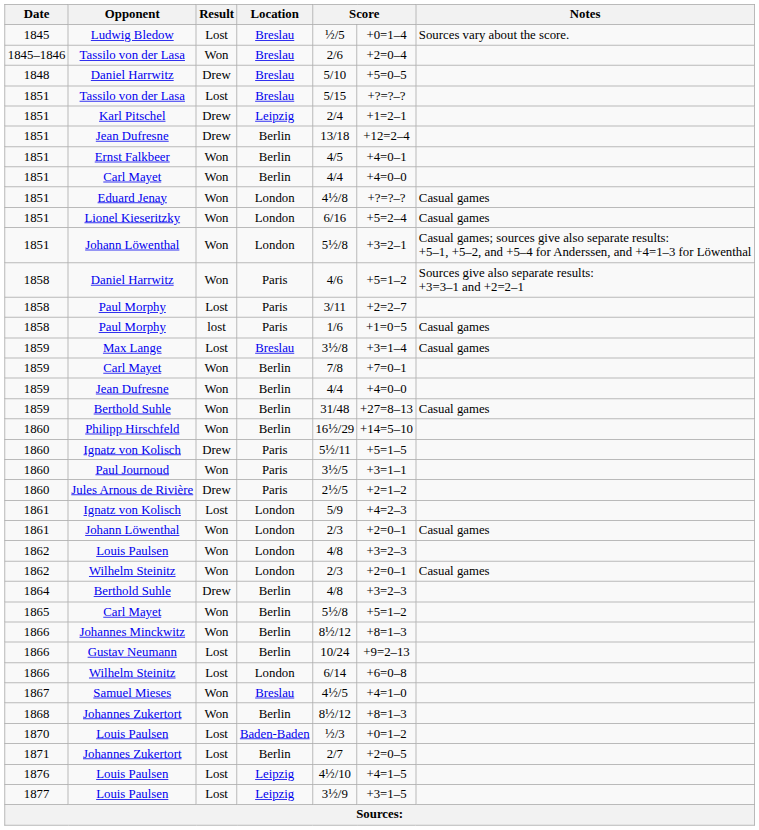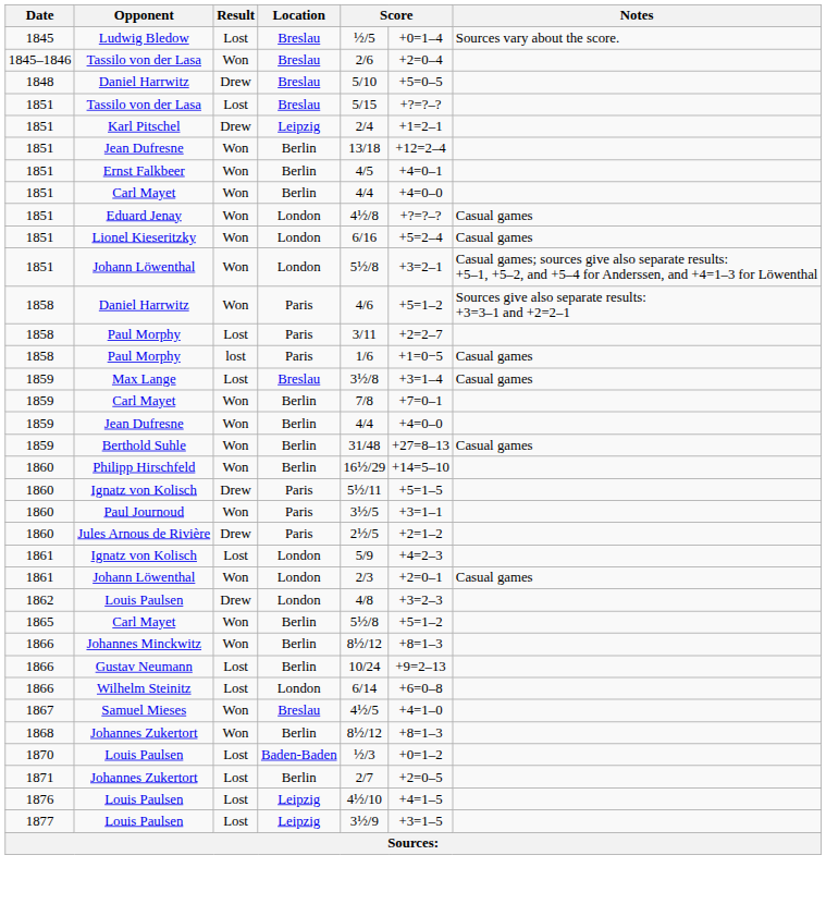1851 / Jean Dufresne | Result: Drew -> Won
1862 / Louis Paulsen | Result: Won -> Drew
- row: 1862 | Wilhelm Steinitz | Won | London | 2/3 | +2=0–1 | Casual games
- row: 1864 | Berthold Suhle | Drew | Berlin | 4/8 | +3=2–3
